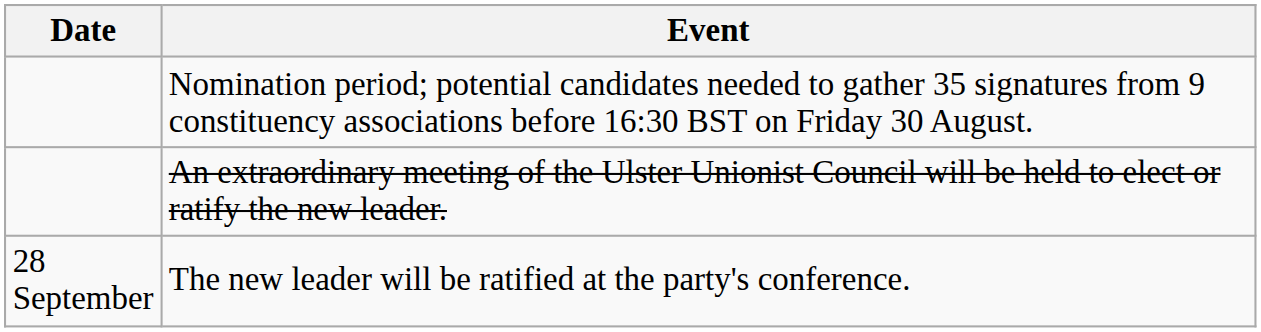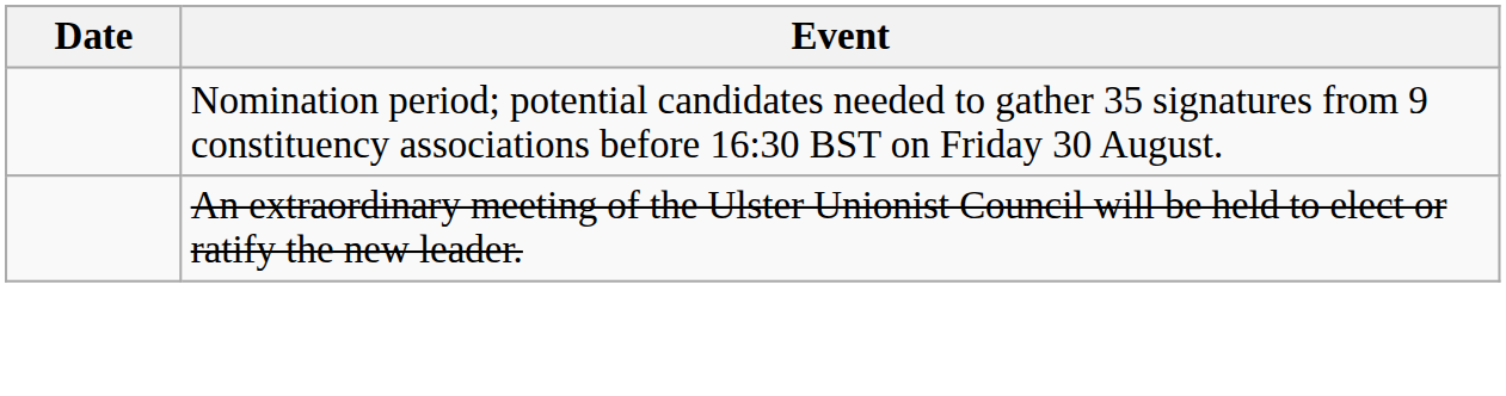- row: 28 September | The new leader will be ratified at the party's conference.
